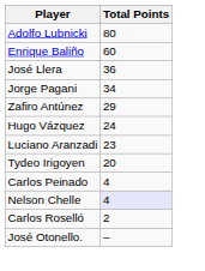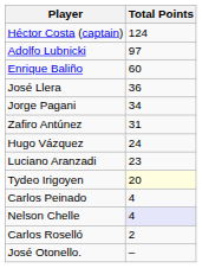+ row: Héctor Costa (captain) | 124
Adolfo Lubnicki | Total Points: 80 -> 97
Zafiro Antúnez | Total Points: 29 -> 31
Tydeo Irigoyen | Total Points: no background -> lightyellow background
